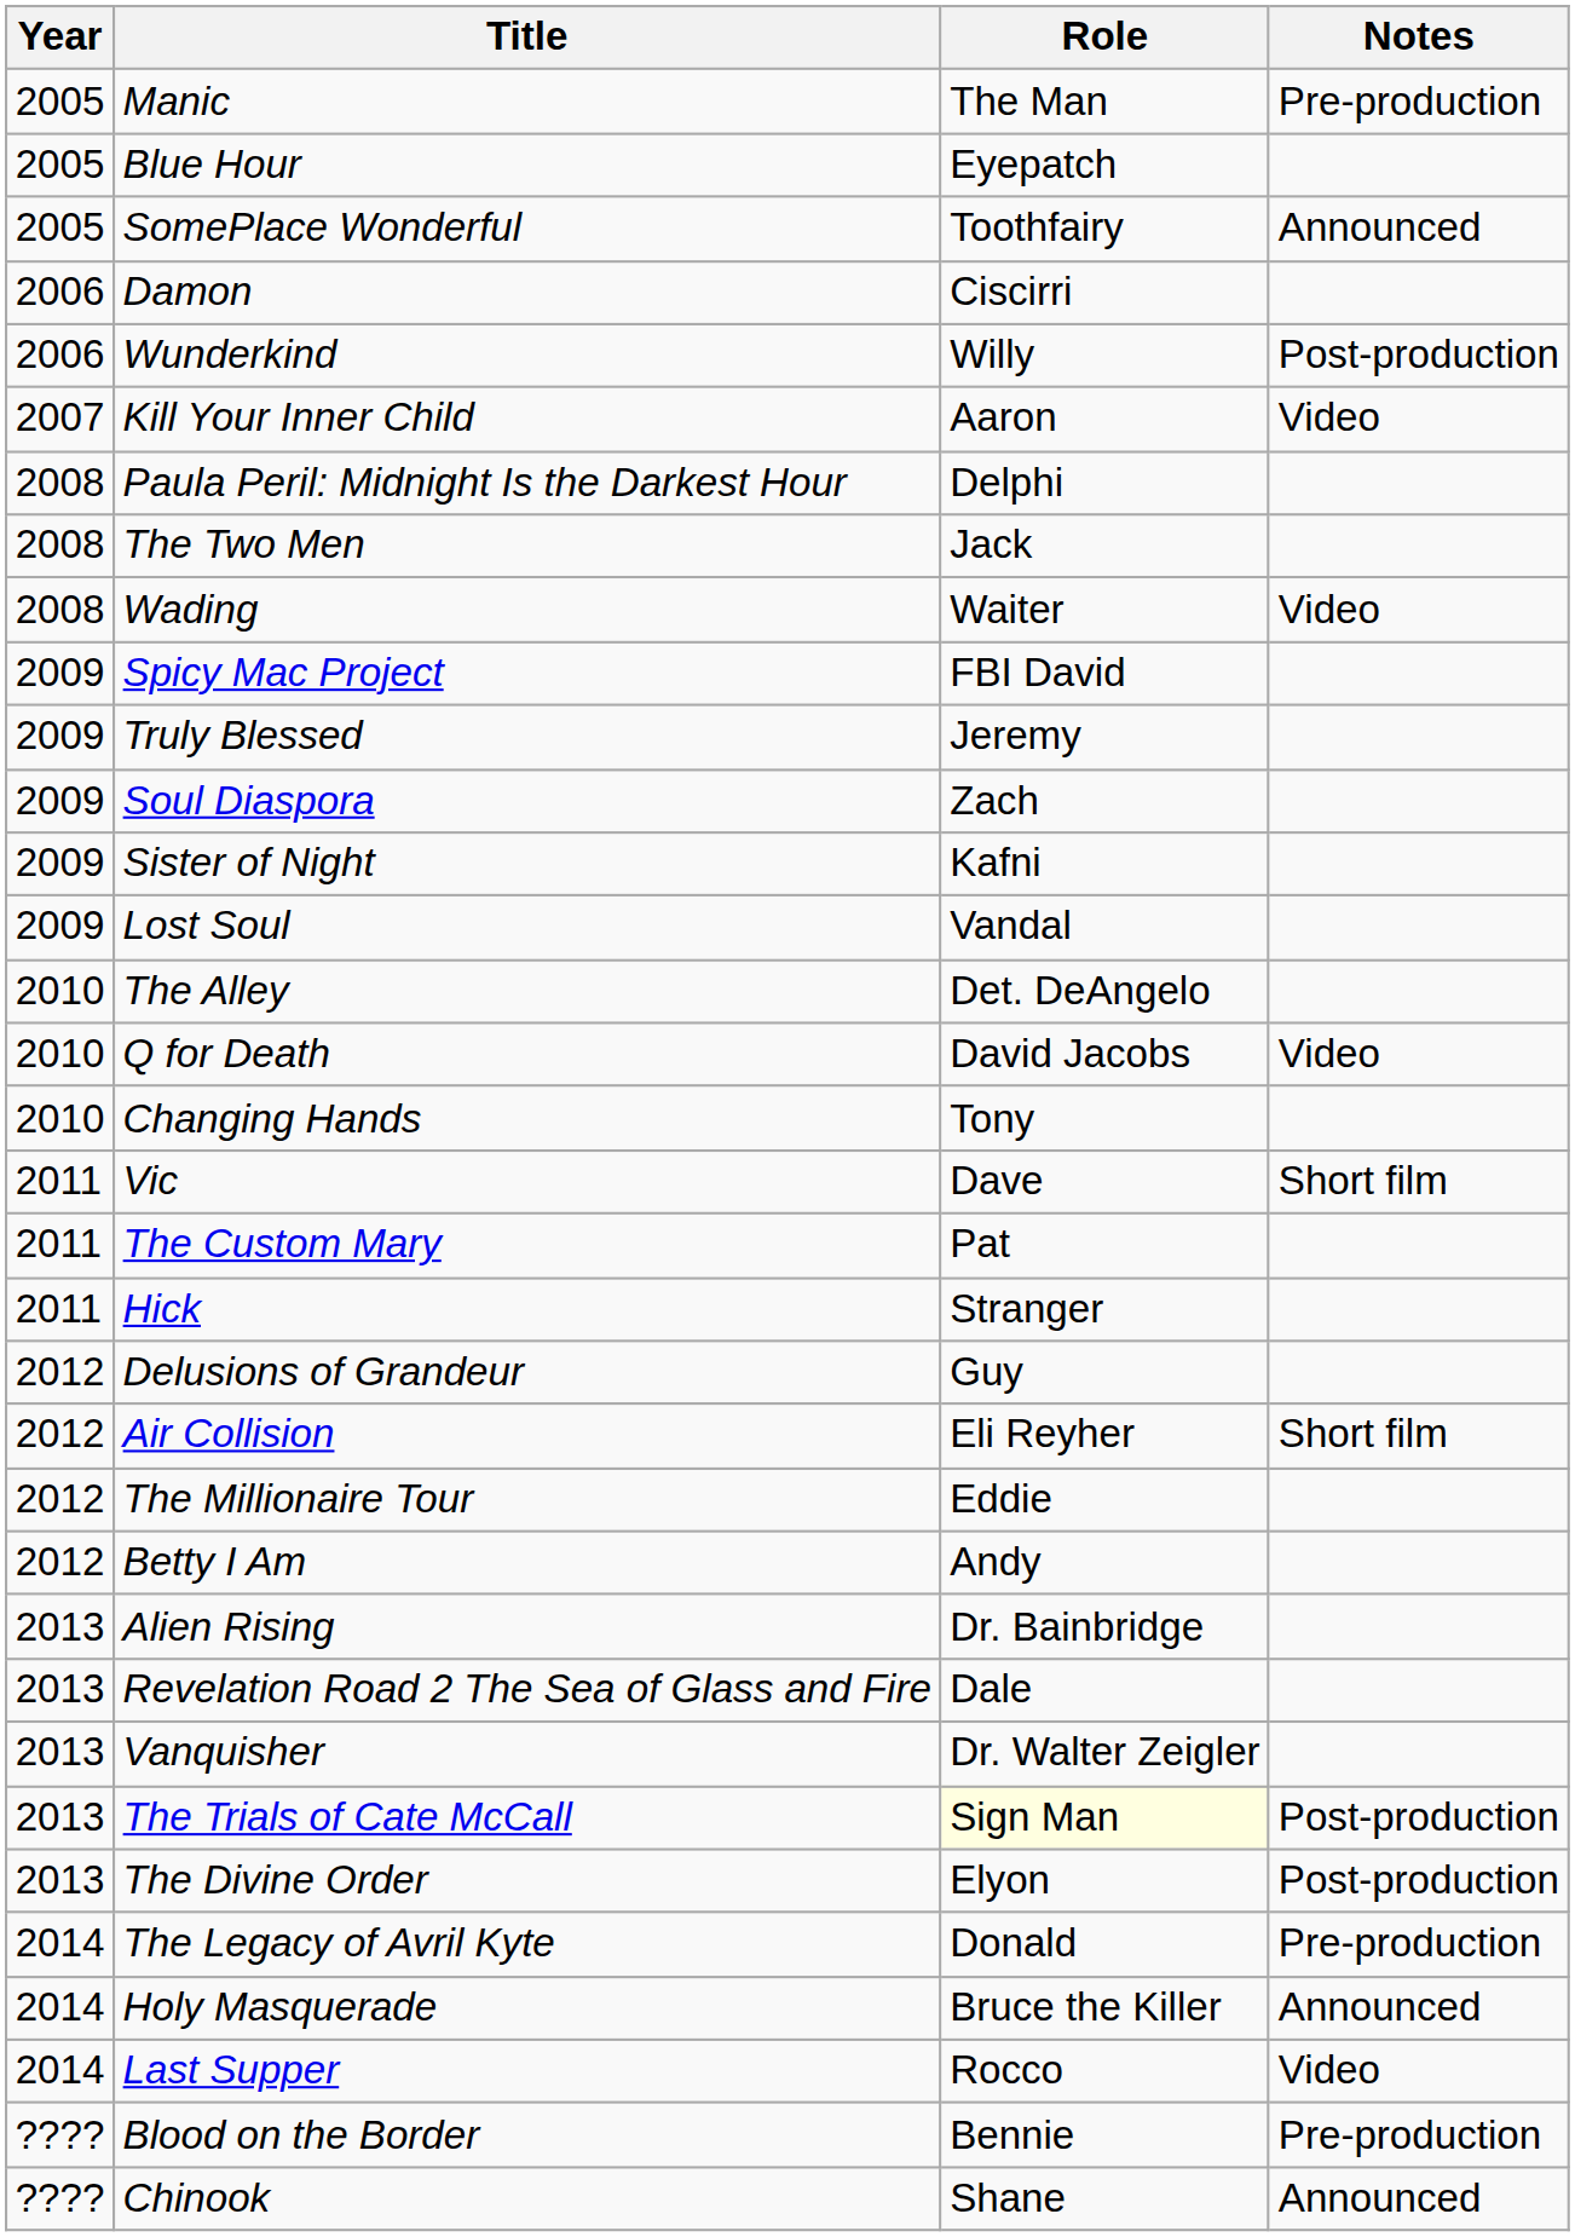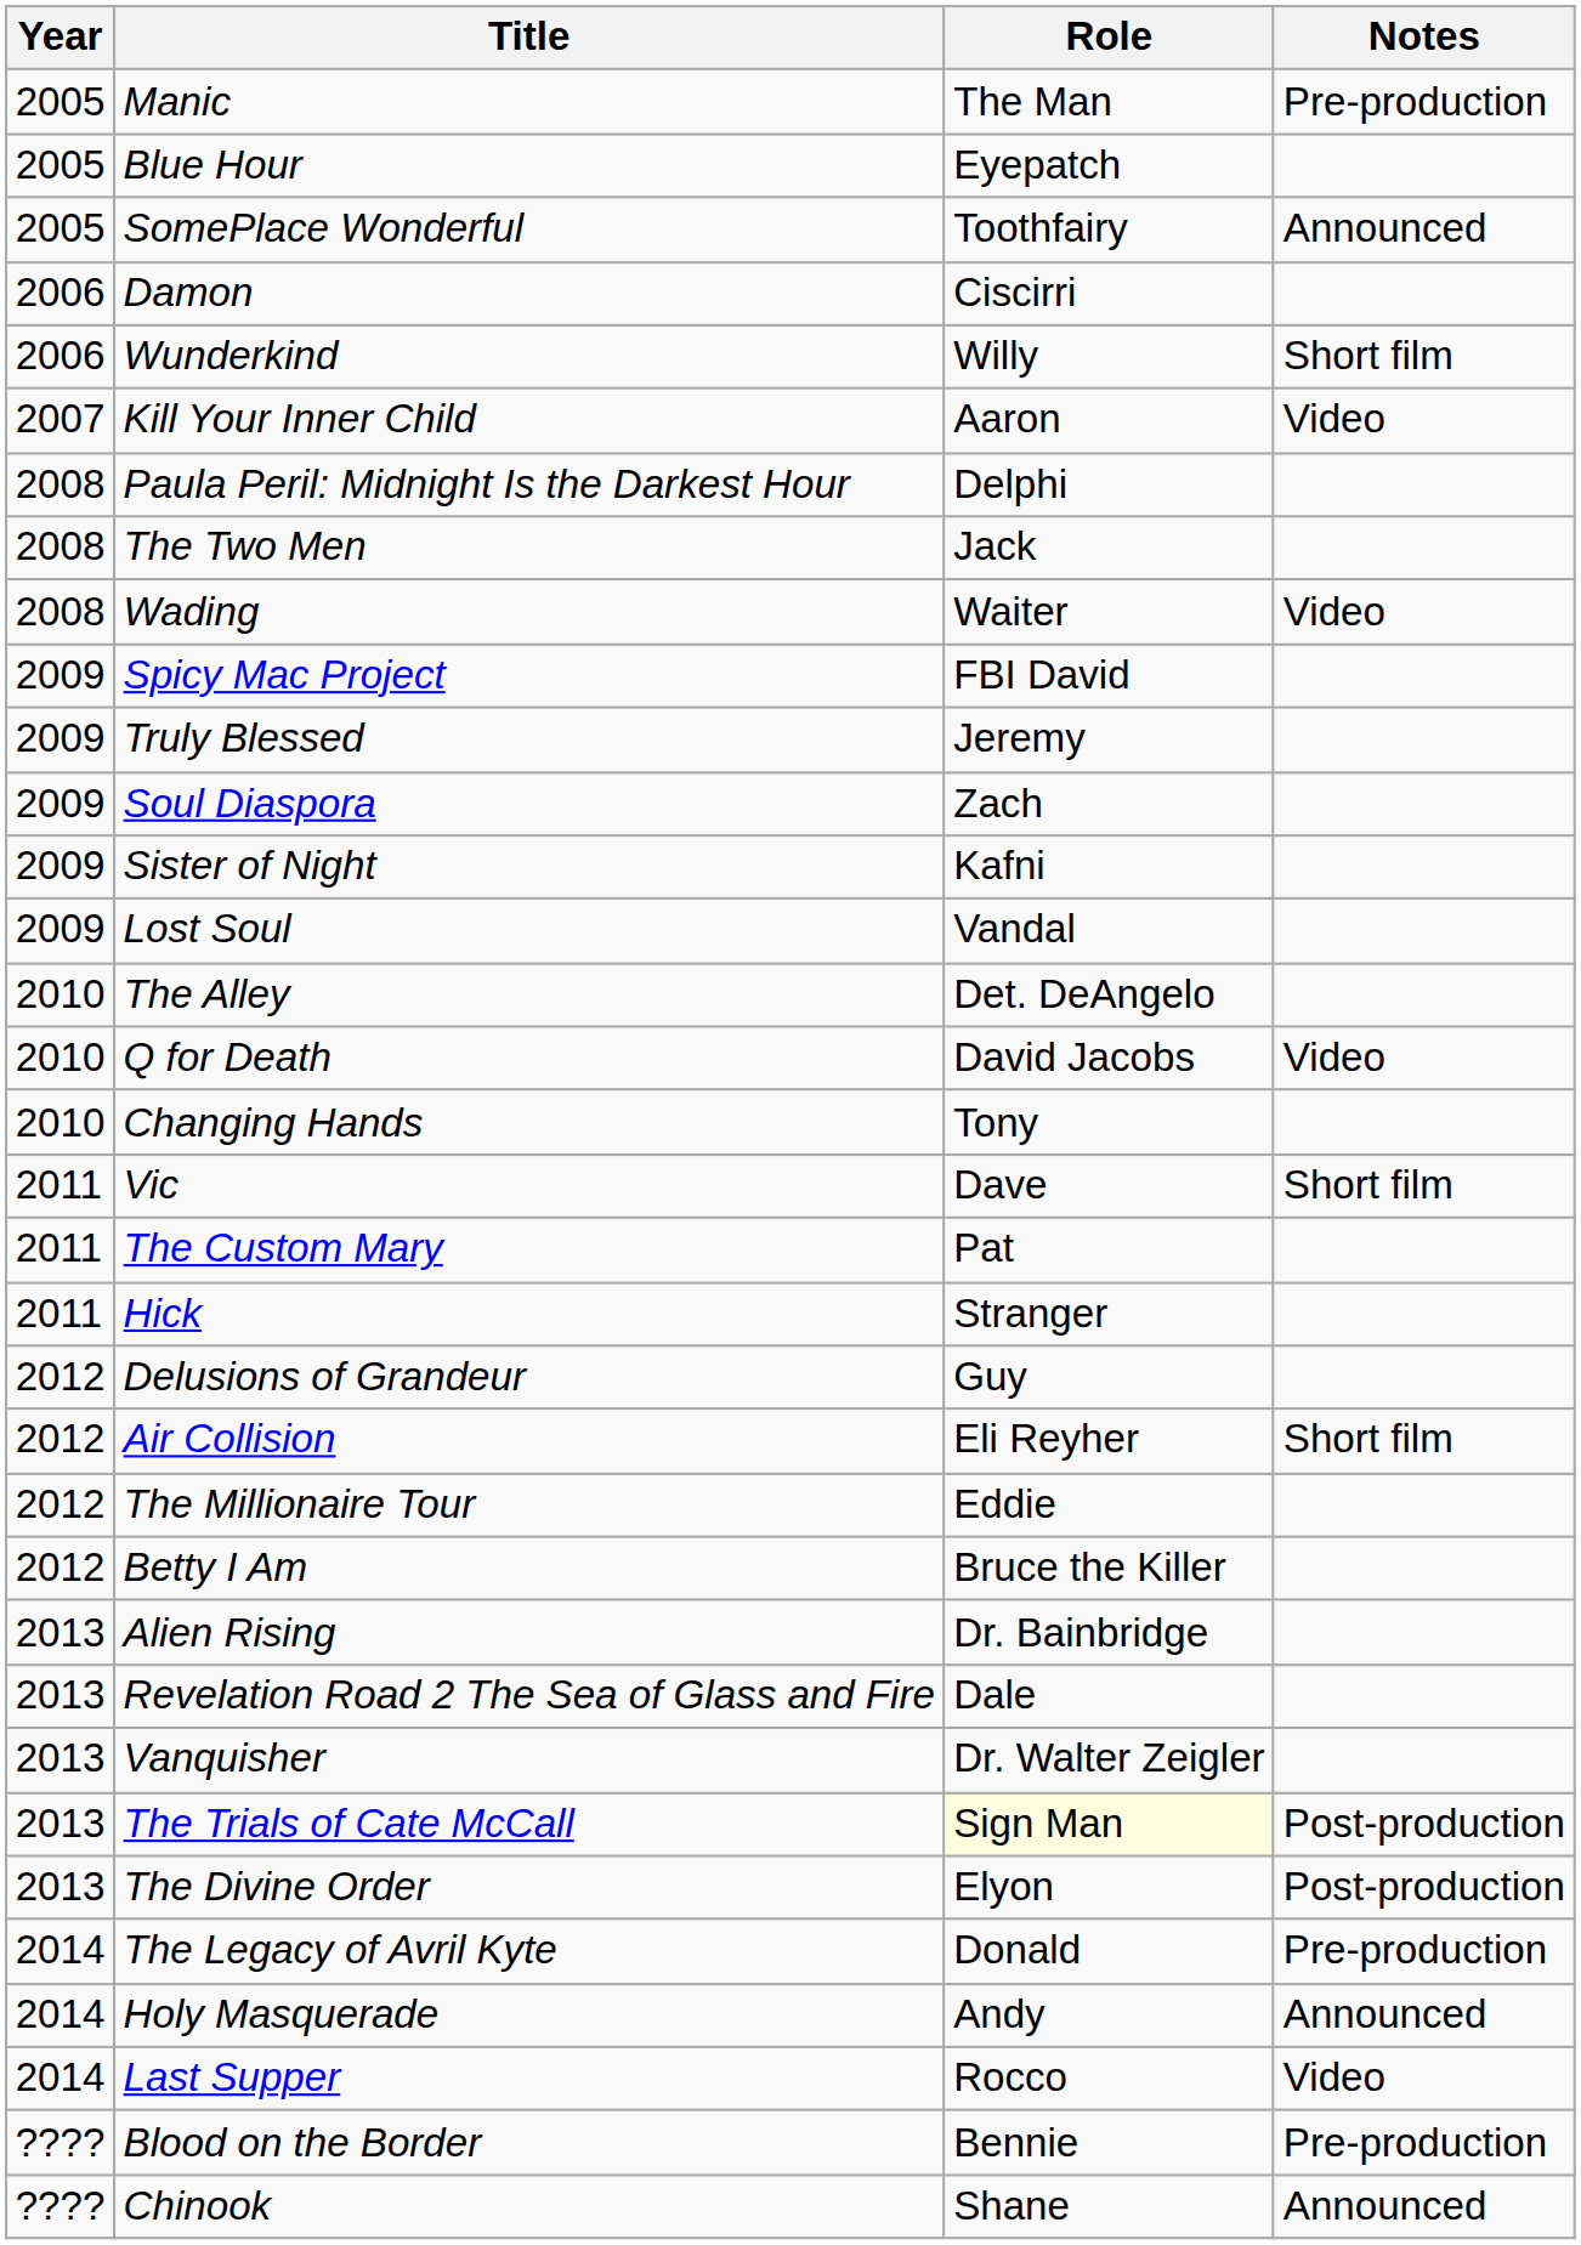Wunderkind | Notes: Post-production -> Short film
Betty I Am | Role: Andy -> Bruce the Killer
Holy Masquerade | Role: Bruce the Killer -> Andy
